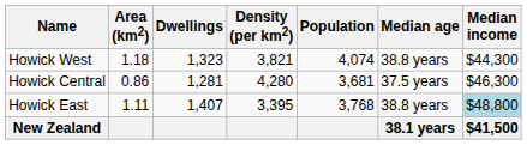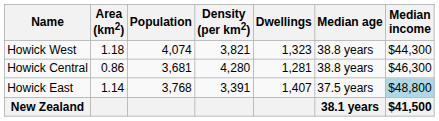columns swapped: Population <-> Dwellings
Howick Central | Median age: 37.5 years -> 38.8 years
Howick East | Area (km2): 1.11 -> 1.14
Howick East | Density (per km2): 3,395 -> 3,391
Howick East | Median age: 38.8 years -> 37.5 years
